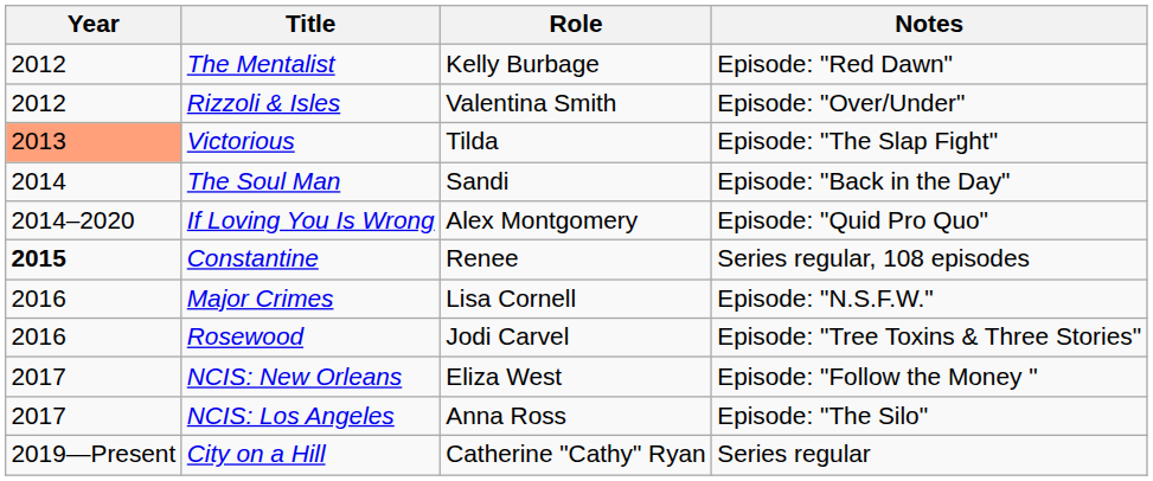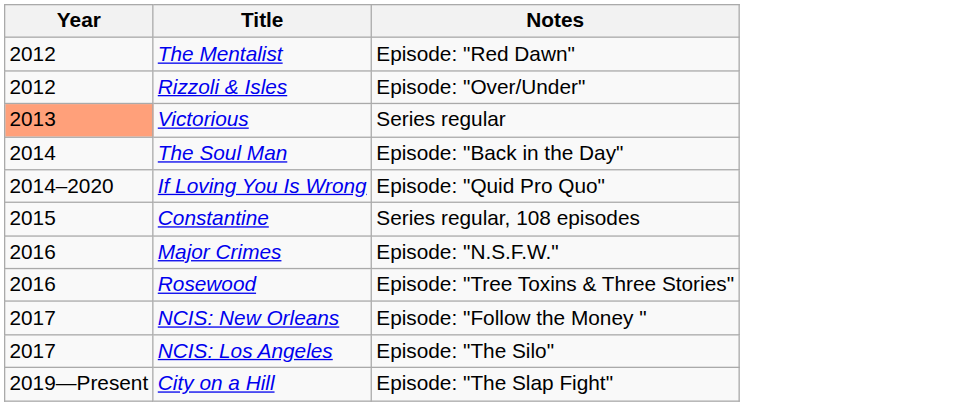- column: Role | Kelly Burbage | Valentina Smith | Tilda | Sandi | Alex Montgomery | Renee | Lisa Cornell | Jodi Carvel | Eliza West | Anna Ross | Catherine "Cathy" Ryan
Victorious | Notes: Episode: "The Slap Fight" -> Series regular
Constantine | Year: bold -> normal
City on a Hill | Notes: Series regular -> Episode: "The Slap Fight"
